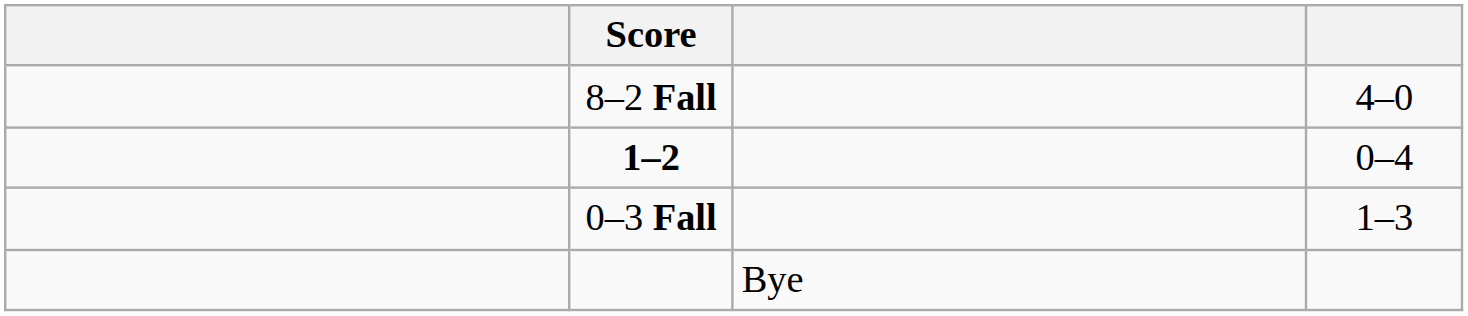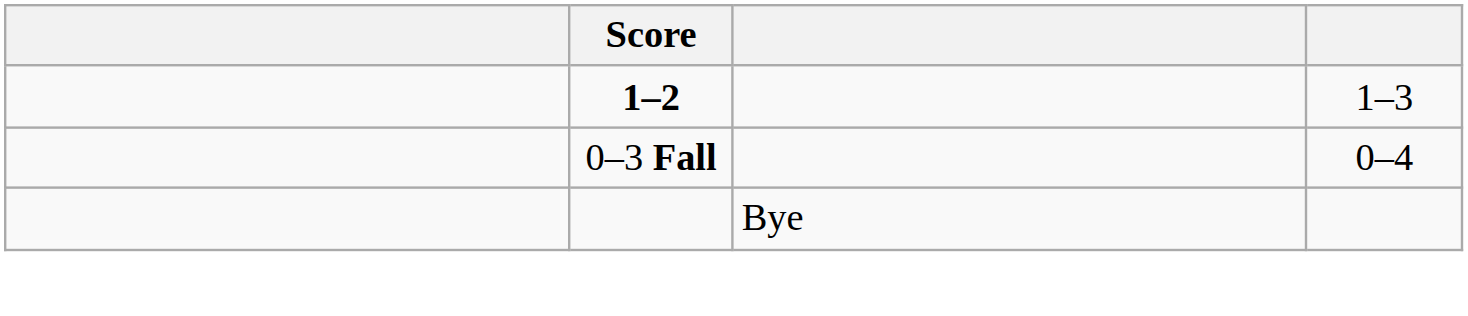- row: 8–2 Fall | 4–0
1–2 | column 4: 0–4 -> 1–3
0–3 Fall | column 4: 1–3 -> 0–4
